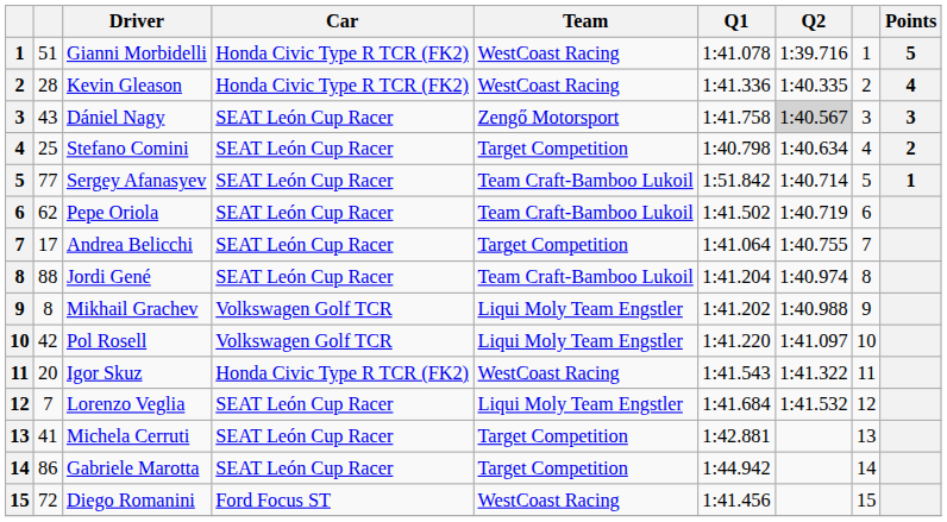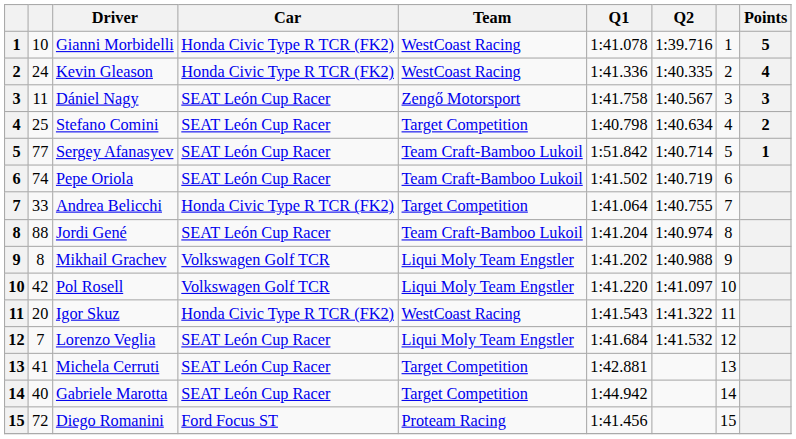Gianni Morbidelli | column 2: 51 -> 10
Kevin Gleason | column 2: 28 -> 24
Dániel Nagy | column 2: 43 -> 11
Dániel Nagy | Q2: lightgrey background -> no background
Pepe Oriola | column 2: 62 -> 74
Andrea Belicchi | column 2: 17 -> 33
Andrea Belicchi | Car: SEAT León Cup Racer -> Honda Civic Type R TCR (FK2)
Gabriele Marotta | column 2: 86 -> 40
Diego Romanini | Team: WestCoast Racing -> Proteam Racing
